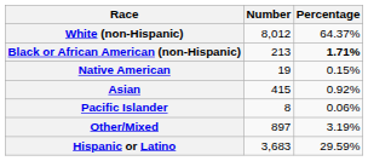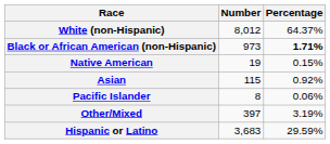Black or African American (non-Hispanic) | Number: 213 -> 973
Asian | Number: 415 -> 115
Other/Mixed | Number: 897 -> 397
